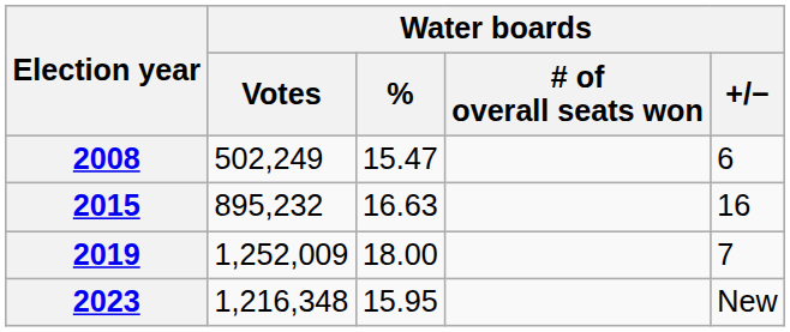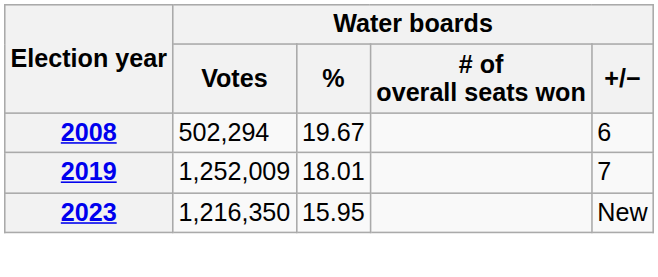2008 | Water boards / Votes: 502,249 -> 502,294
2008 | Water boards / %: 15.47 -> 19.67
- row: 2015 | 895,232 | 16.63 | 16
2019 | Water boards / %: 18.00 -> 18.01
2023 | Water boards / Votes: 1,216,348 -> 1,216,350
